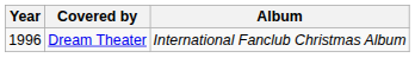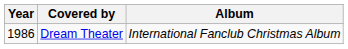Dream Theater | Year: 1996 -> 1986
